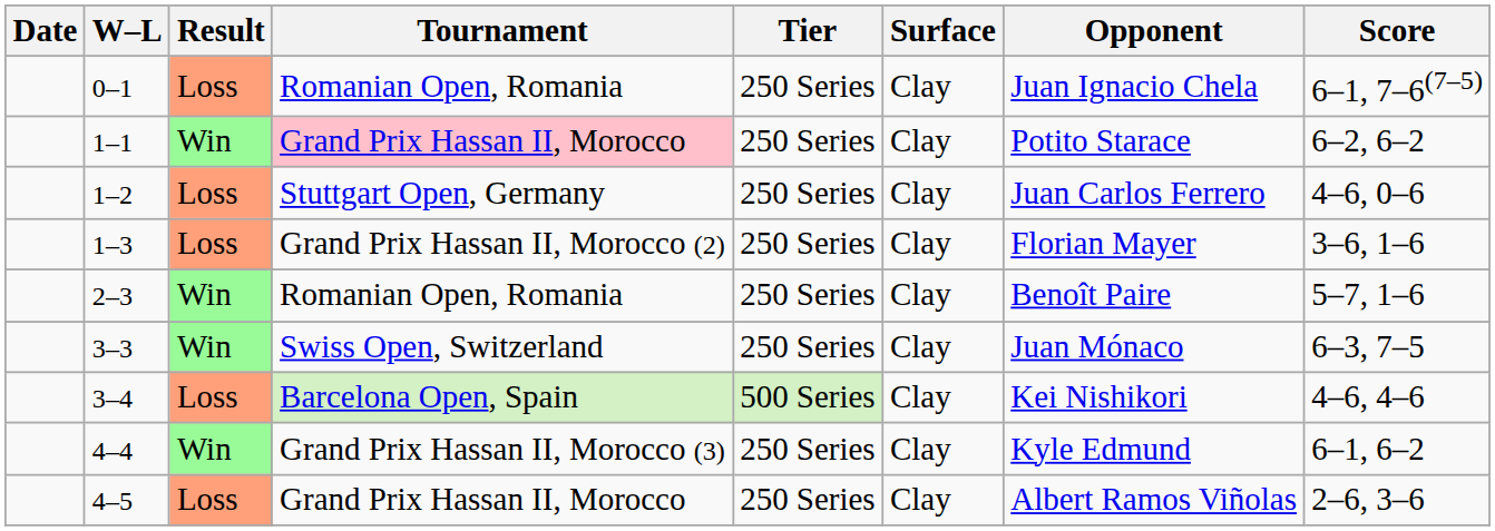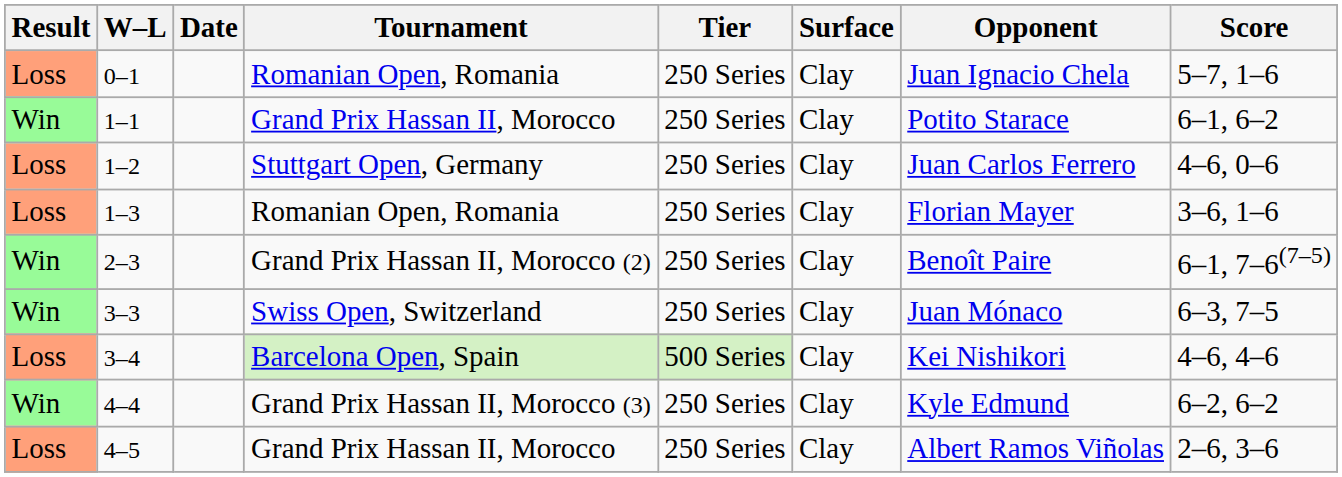columns swapped: Result <-> Date
0–1 | Score: 6–1, 7–6(7–5) -> 5–7, 1–6
1–1 | Tournament: pink background -> no background
1–1 | Score: 6–2, 6–2 -> 6–1, 6–2
1–3 | Tournament: Grand Prix Hassan II, Morocco (2) -> Romanian Open, Romania
2–3 | Tournament: Romanian Open, Romania -> Grand Prix Hassan II, Morocco (2)
2–3 | Score: 5–7, 1–6 -> 6–1, 7–6(7–5)
4–4 | Score: 6–1, 6–2 -> 6–2, 6–2
